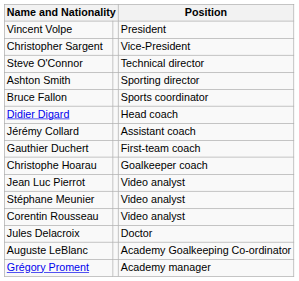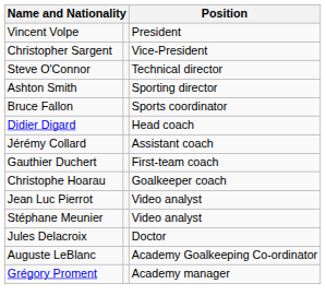- row: Corentin Rousseau | Video analyst
